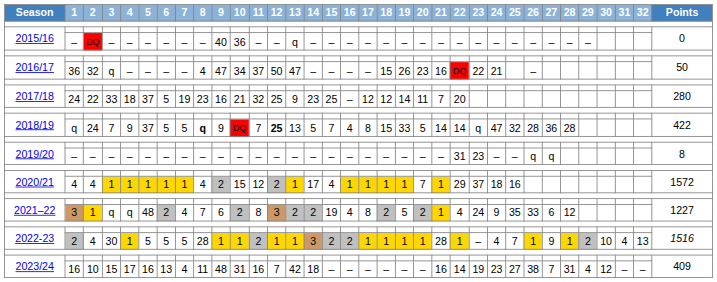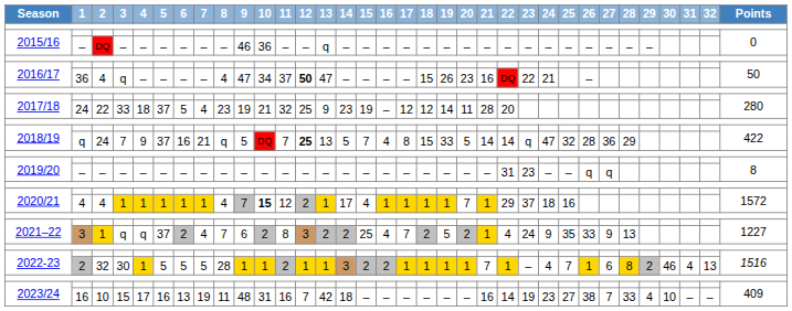2015/16 / – | 9: 40 -> 46
2016/17 / 36 | 2: 32 -> 4
2016/17 / 36 | 12: normal -> bold
2017/18 / 24 | 7: 19 -> 4
2017/18 / 24 | 9: 16 -> 19
2017/18 / 24 | 15: 25 -> 19
2017/18 / 24 | 21: 7 -> 28
2018/19 / q | 6: 5 -> 16
2018/19 / q | 7: 5 -> 21
2018/19 / q | 8: bold -> normal
2018/19 / q | 9: 9 -> 5
2018/19 / q | 28: 28 -> 29
2020/21 / 4 | 9: 2 -> 7
2020/21 / 4 | 10: normal -> bold
2021–22 / 3 | 5: 48 -> 37
2021–22 / 3 | 15: 19 -> 25
2021–22 / 3 | 17: 8 -> 7
2021–22 / 3 | 27: 6 -> 9
2021–22 / 3 | 28: 12 -> 13
2022-23 / 2 | 2: 4 -> 32
2022-23 / 2 | 21: 28 -> 7
2022-23 / 2 | 27: 9 -> 6
2022-23 / 2 | 28: 1 -> 8
2022-23 / 2 | 30: 10 -> 46
2023/24 / 16 | 7: 4 -> 19
2023/24 / 16 | 28: 31 -> 33
2023/24 / 16 | 30: 12 -> 10
